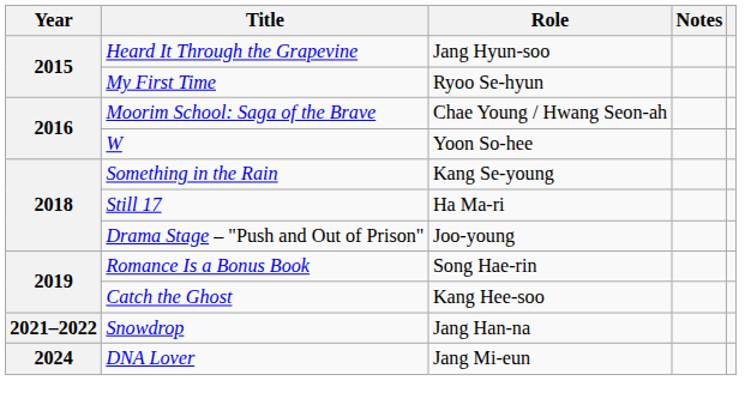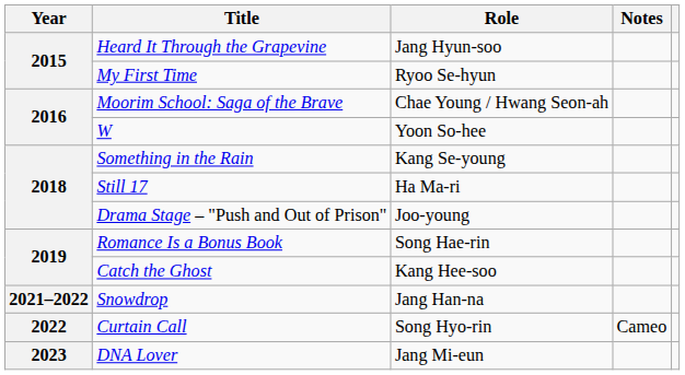+ row: 2022 | Curtain Call | Song Hyo-rin | Cameo
DNA Lover | Year: 2024 -> 2023
